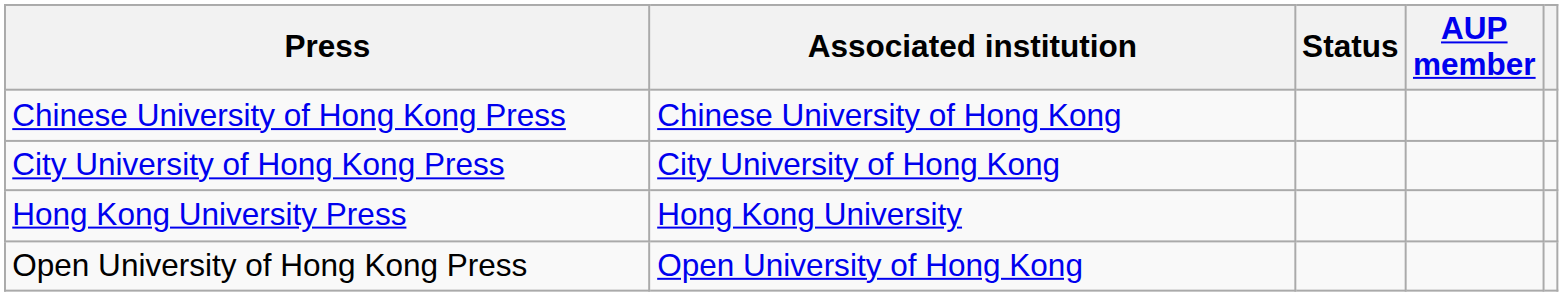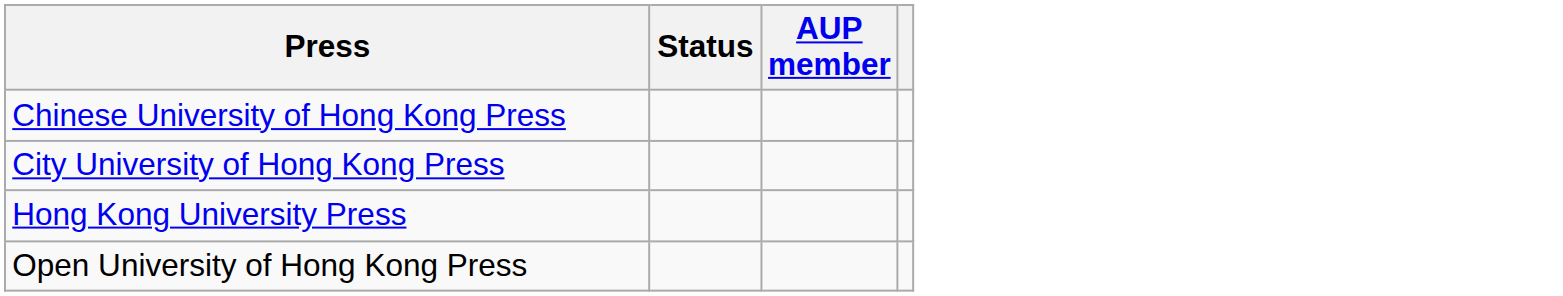- column: Associated institution | Chinese University of Hong Kong | City University of Hong Kong | Hong Kong University | Open University of Hong Kong
